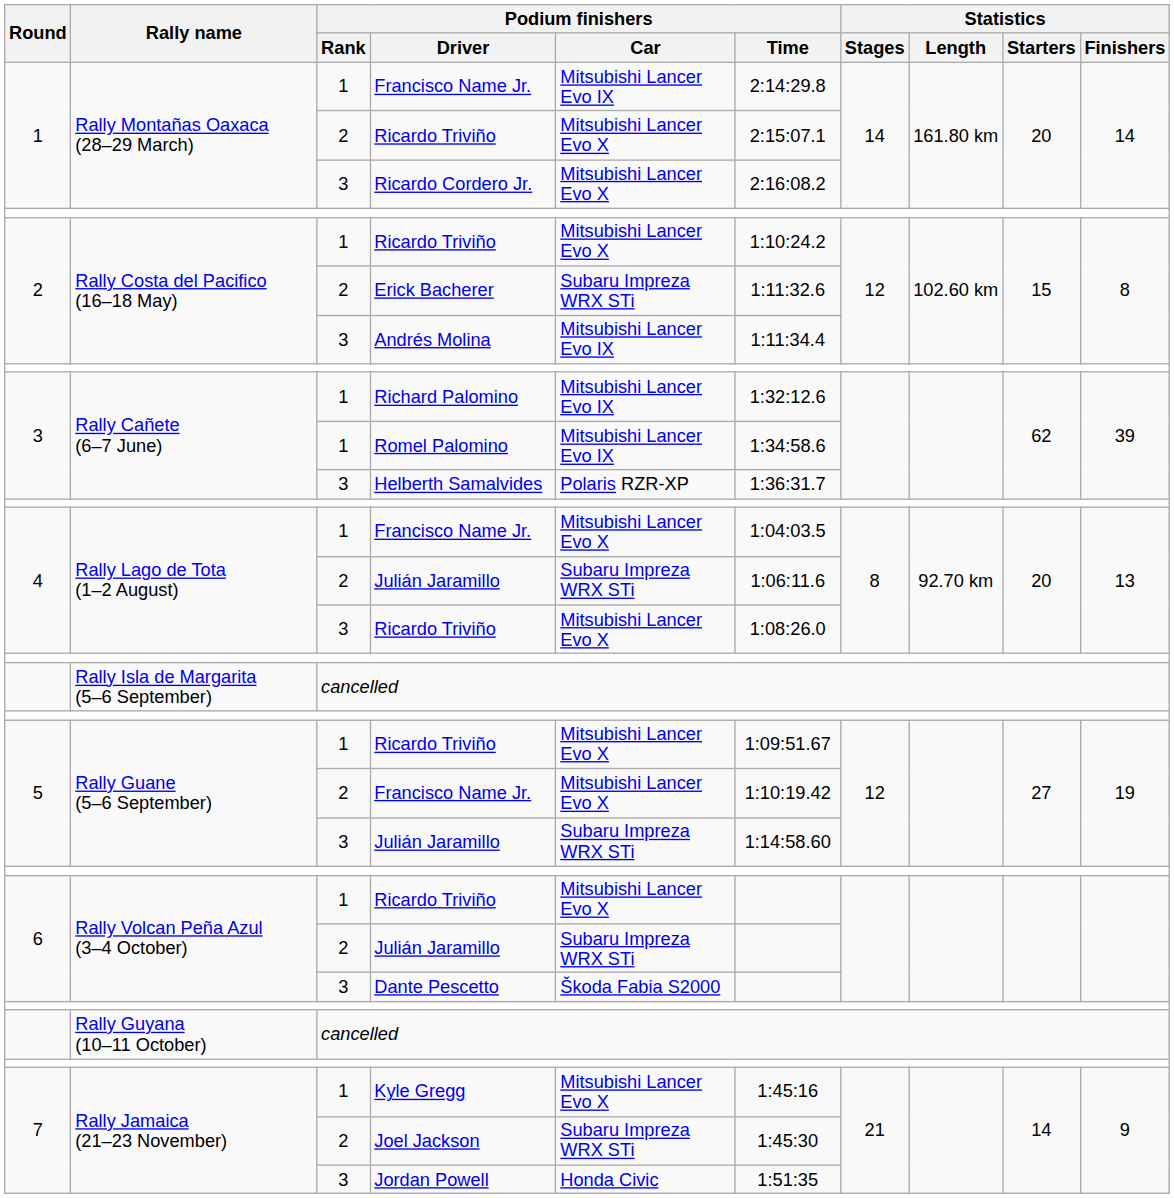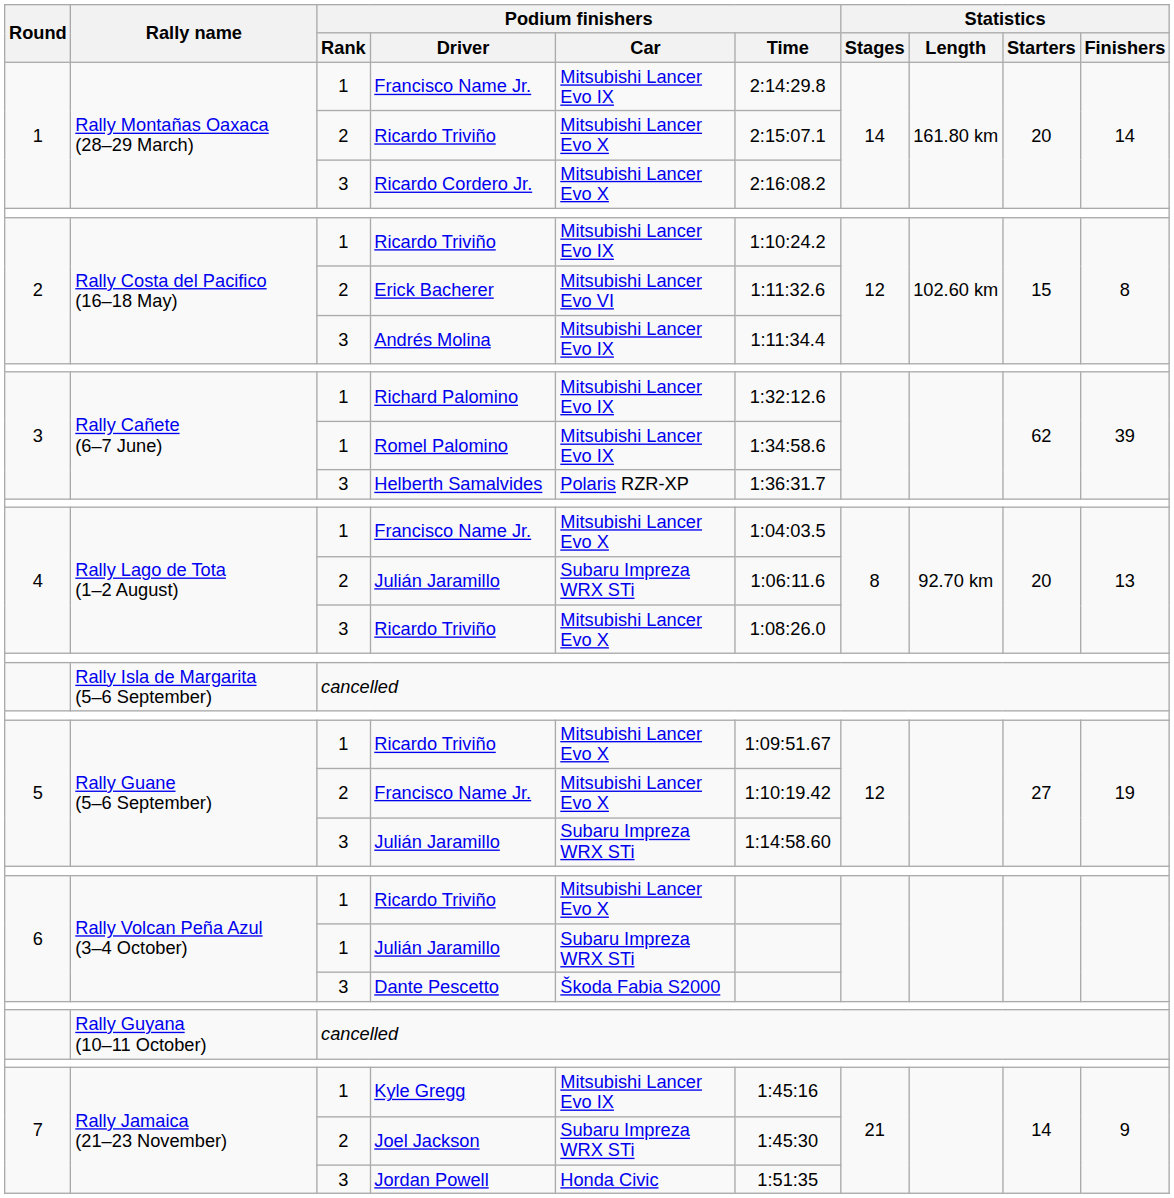Rally Costa del Pacifico (16–18 May) / Ricardo Triviño | Podium finishers / Car: Mitsubishi Lancer Evo X -> Mitsubishi Lancer Evo IX
Erick Bacherer | Podium finishers / Car: Subaru Impreza WRX STi -> Mitsubishi Lancer Evo VI
Rally Volcan Peña Azul (3–4 October) / Julián Jaramillo | Podium finishers / Rank: 2 -> 1
Kyle Gregg | Podium finishers / Car: Mitsubishi Lancer Evo X -> Mitsubishi Lancer Evo IX
